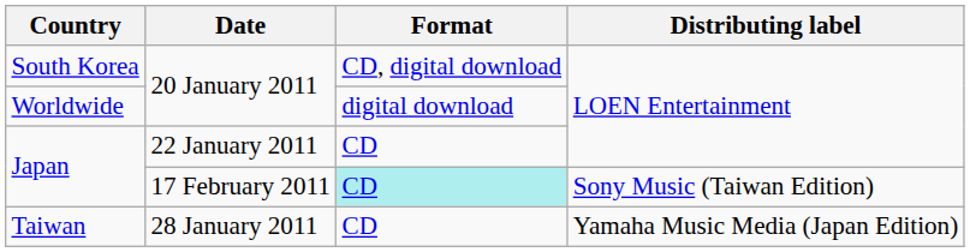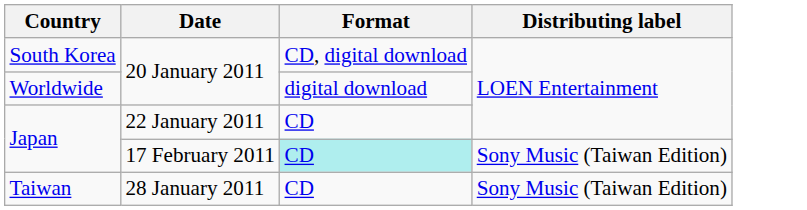Taiwan | Distributing label: Yamaha Music Media (Japan Edition) -> Sony Music (Taiwan Edition)
